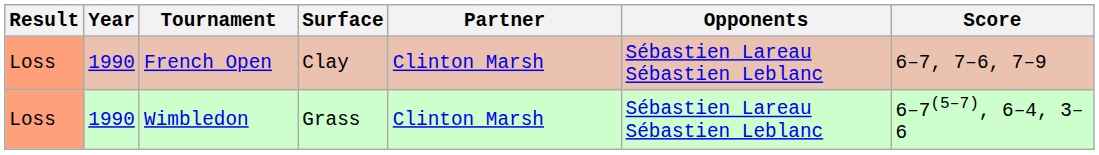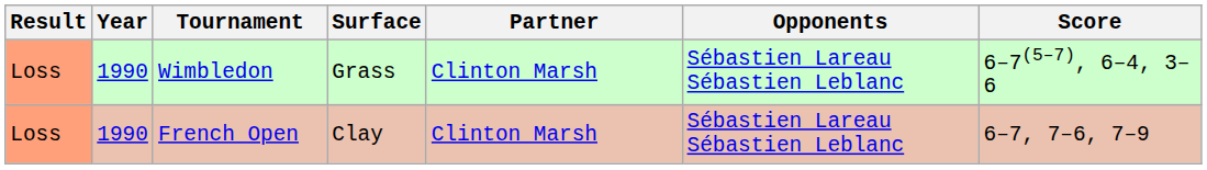rows swapped: French Open <-> Wimbledon
